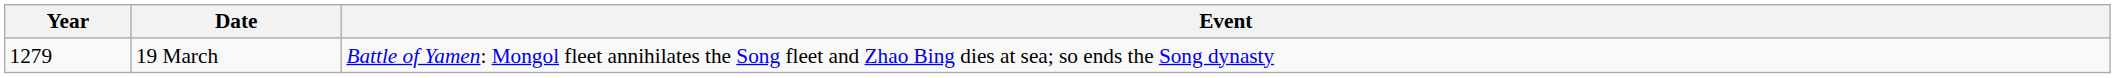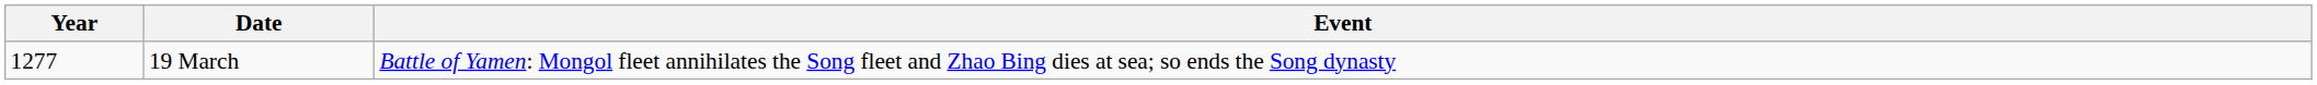19 March | Year: 1279 -> 1277
